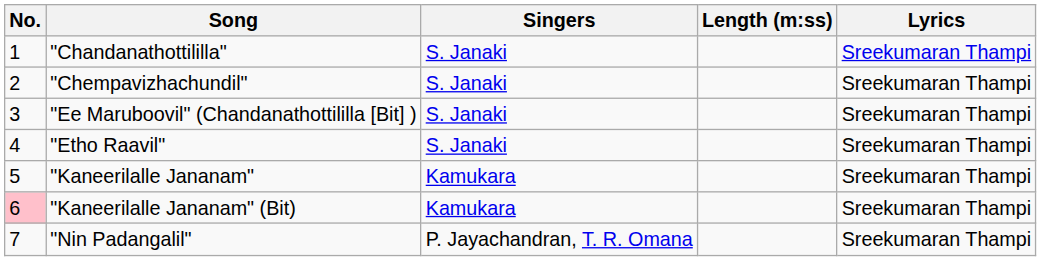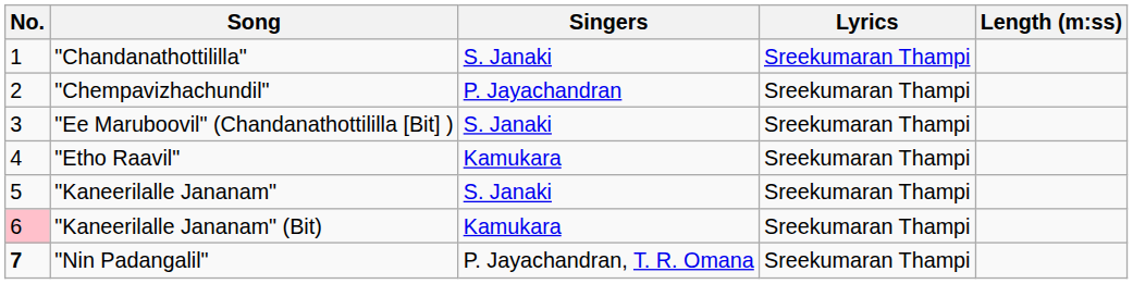columns swapped: Lyrics <-> Length (m:ss)
"Chempavizhachundil" | Singers: S. Janaki -> P. Jayachandran
"Etho Raavil" | Singers: S. Janaki -> Kamukara
"Kaneerilalle Jananam" | Singers: Kamukara -> S. Janaki
"Nin Padangalil" | No.: normal -> bold
